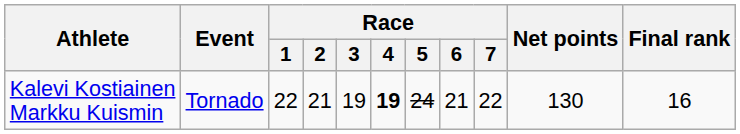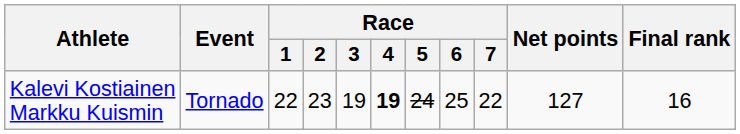Kalevi Kostiainen Markku Kuismin | Race / 2: 21 -> 23
Kalevi Kostiainen Markku Kuismin | Race / 6: 21 -> 25
Kalevi Kostiainen Markku Kuismin | Net points: 130 -> 127
